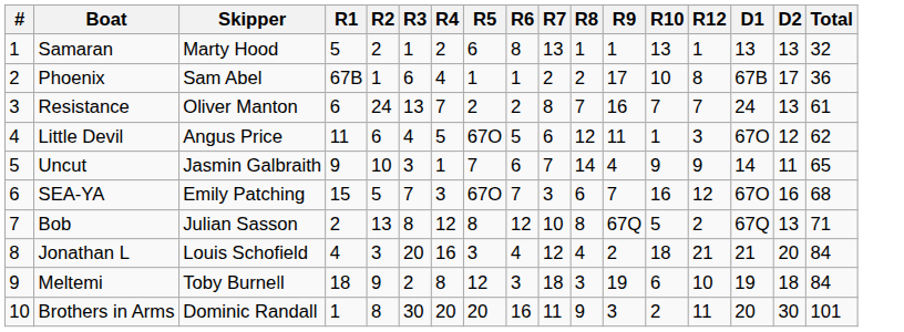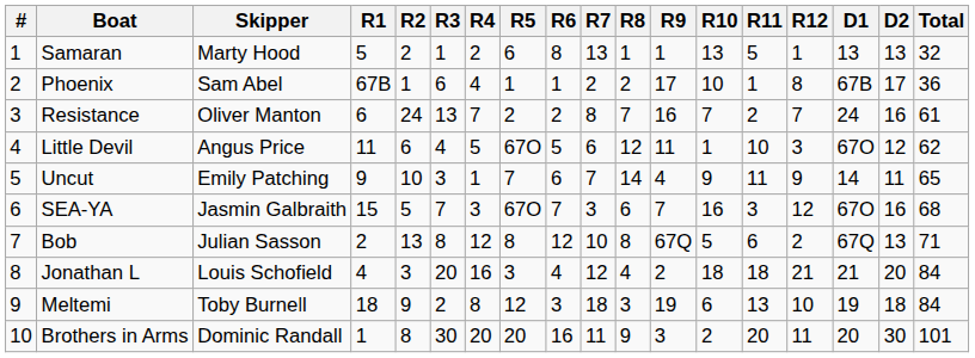+ column: R11 | 5 | 1 | 2 | 10 | 11 | 3 | 6 | 18 | 13 | 20
Resistance | D2: 13 -> 16
Uncut | Skipper: Jasmin Galbraith -> Emily Patching
SEA-YA | Skipper: Emily Patching -> Jasmin Galbraith
